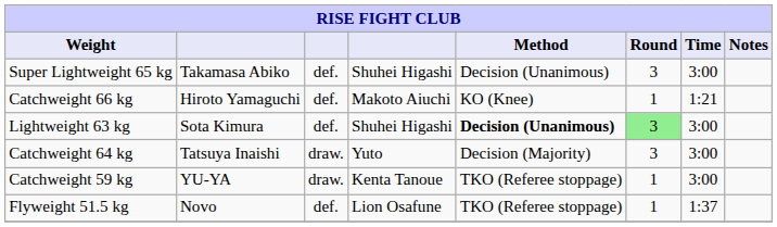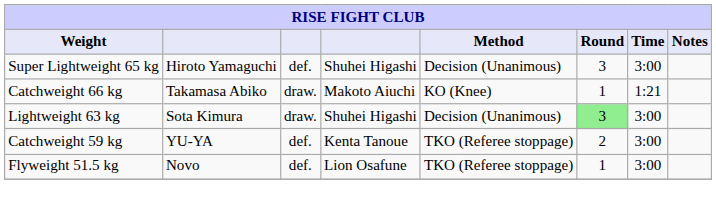Super Lightweight 65 kg | column 2: Takamasa Abiko -> Hiroto Yamaguchi
Catchweight 66 kg | column 2: Hiroto Yamaguchi -> Takamasa Abiko
Catchweight 66 kg | column 3: def. -> draw.
Lightweight 63 kg | column 3: def. -> draw.
Lightweight 63 kg | Method: bold -> normal
- row: Catchweight 64 kg | Tatsuya Inaishi | draw. | Yuto | Decision (Majority) | 3 | 3:00
Catchweight 59 kg | column 3: draw. -> def.
Catchweight 59 kg | Round: 1 -> 2
Flyweight 51.5 kg | Time: 1:37 -> 3:00
